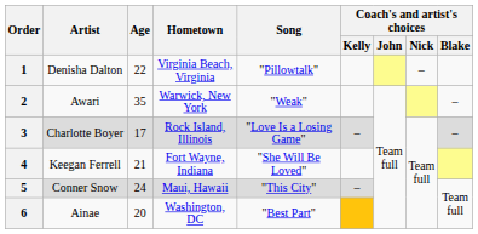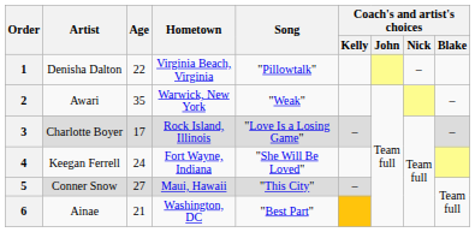4 | Age: 21 -> 24
5 | Age: 24 -> 27
6 | Age: 20 -> 21
